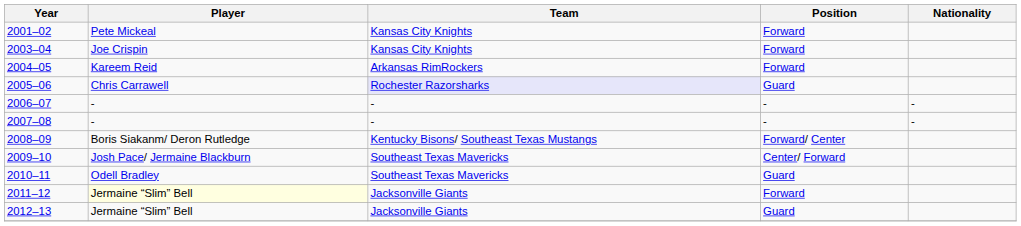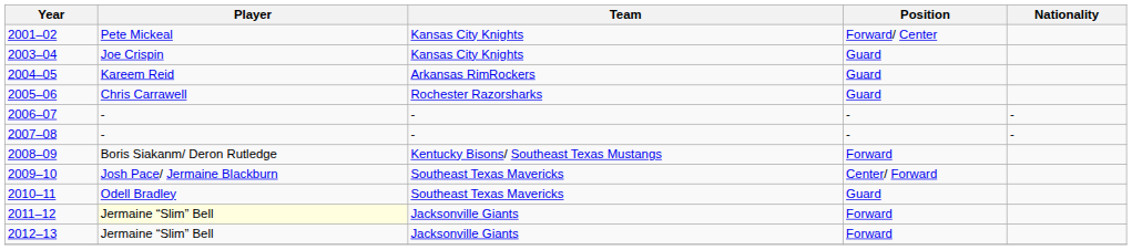2001–02 | Position: Forward -> Forward/ Center
2003–04 | Position: Forward -> Guard
2004–05 | Position: Forward -> Guard
2005–06 | Team: lavender background -> no background
2008–09 | Position: Forward/ Center -> Forward
2012–13 | Position: Guard -> Forward
